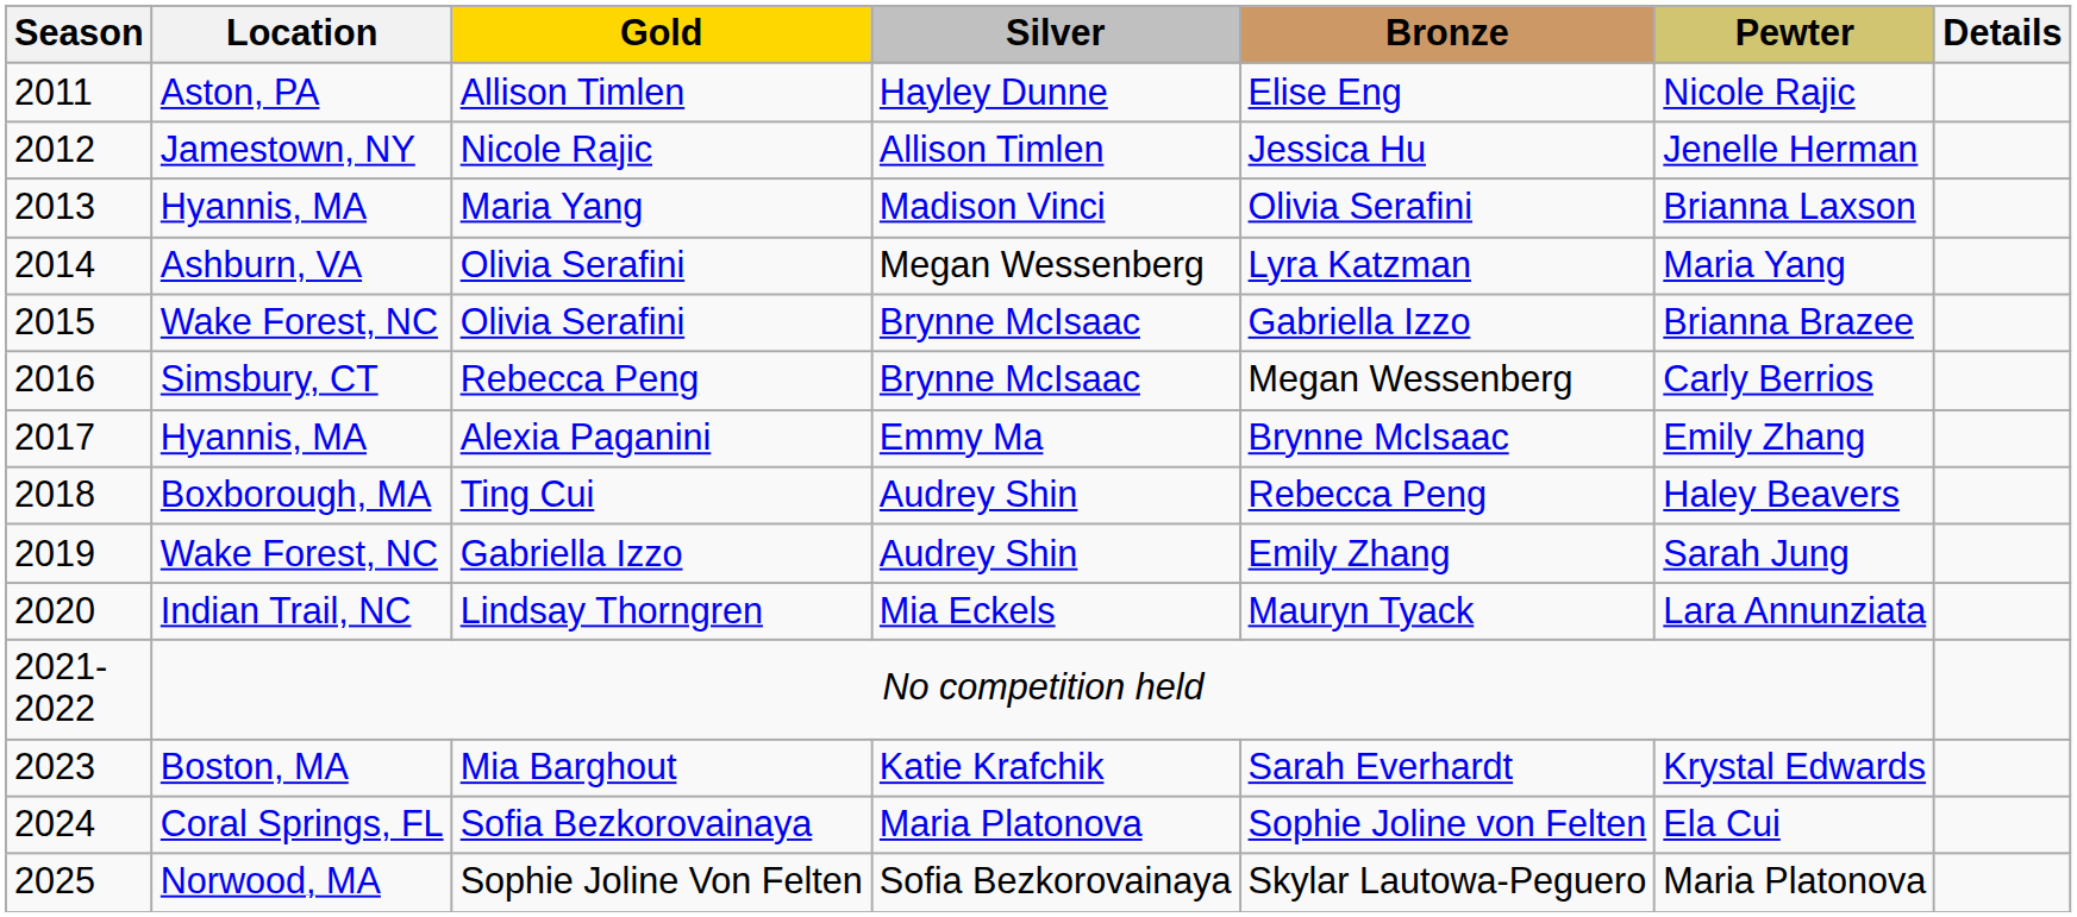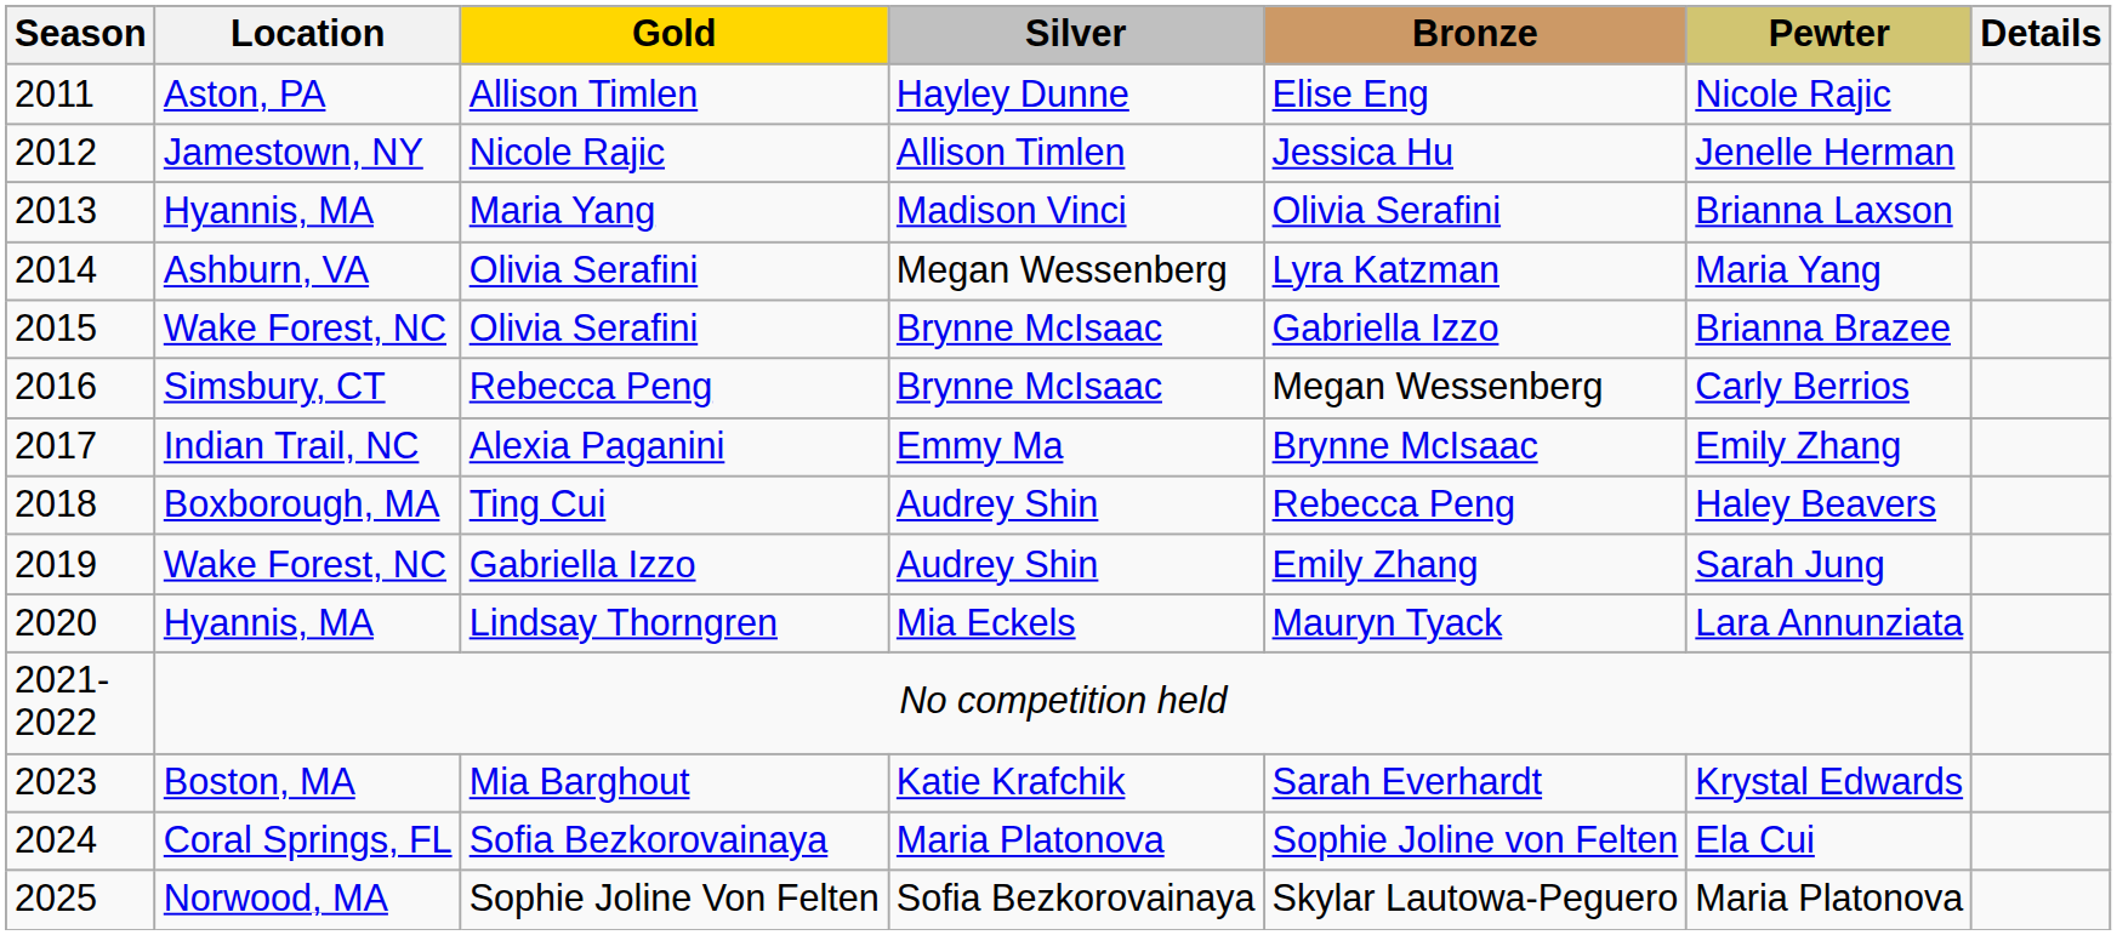Alexia Paganini | Location: Hyannis, MA -> Indian Trail, NC
Lindsay Thorngren | Location: Indian Trail, NC -> Hyannis, MA
